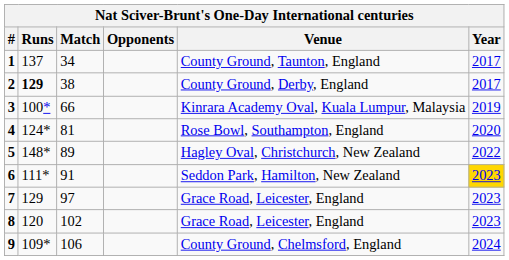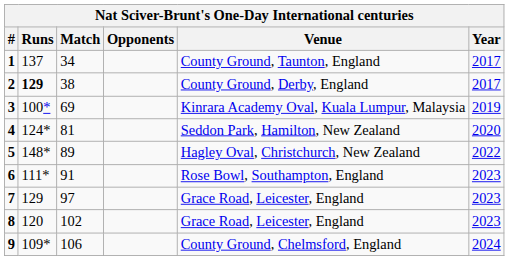3 | Match: 66 -> 69
4 | Venue: Rose Bowl, Southampton, England -> Seddon Park, Hamilton, New Zealand
6 | Venue: Seddon Park, Hamilton, New Zealand -> Rose Bowl, Southampton, England
6 | Year: gold background -> no background
